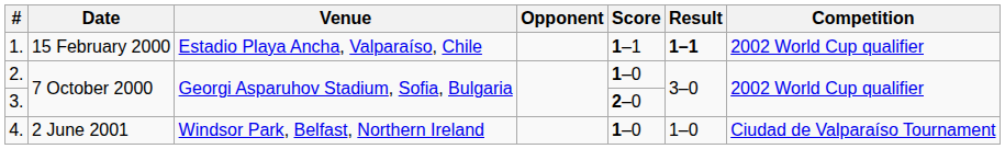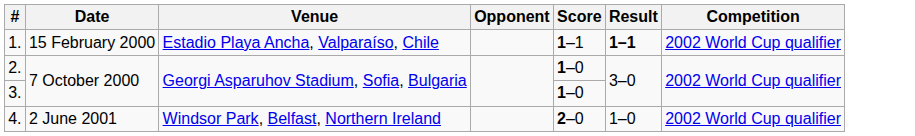3. | Score: 2–0 -> 1–0
4. | Score: 1–0 -> 2–0
4. | Competition: Ciudad de Valparaíso Tournament -> 2002 World Cup qualifier
